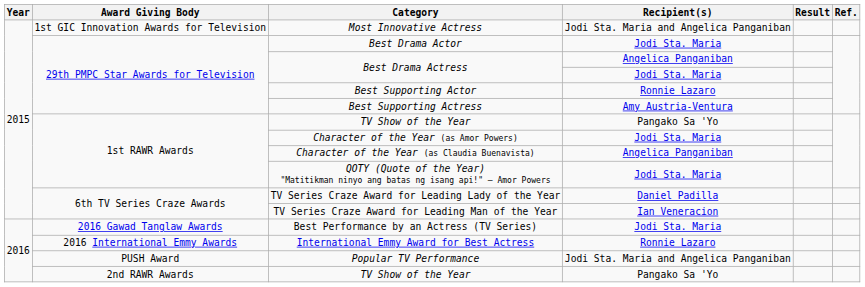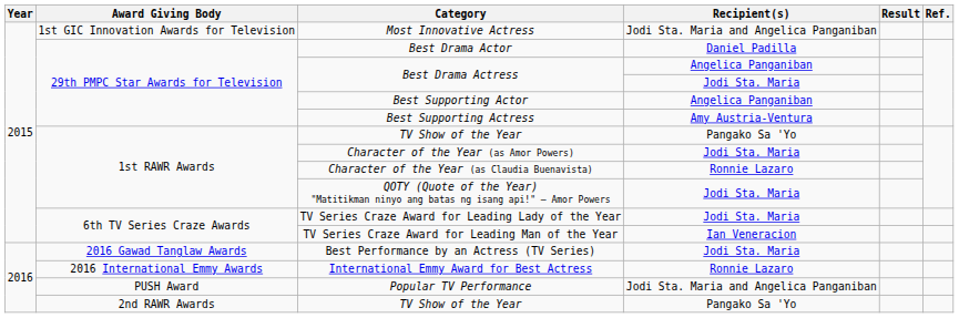Best Drama Actor | Recipient(s): Jodi Sta. Maria -> Daniel Padilla
Best Supporting Actor | Recipient(s): Ronnie Lazaro -> Angelica Panganiban
Character of the Year (as Claudia Buenavista) | Recipient(s): Angelica Panganiban -> Ronnie Lazaro
TV Series Craze Award for Leading Lady of the Year | Recipient(s): Daniel Padilla -> Jodi Sta. Maria
